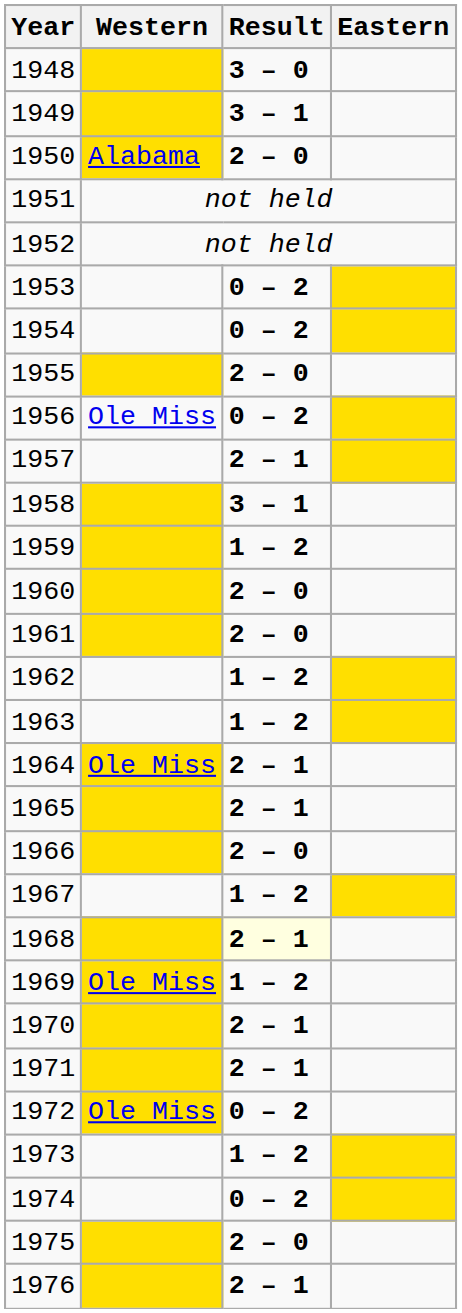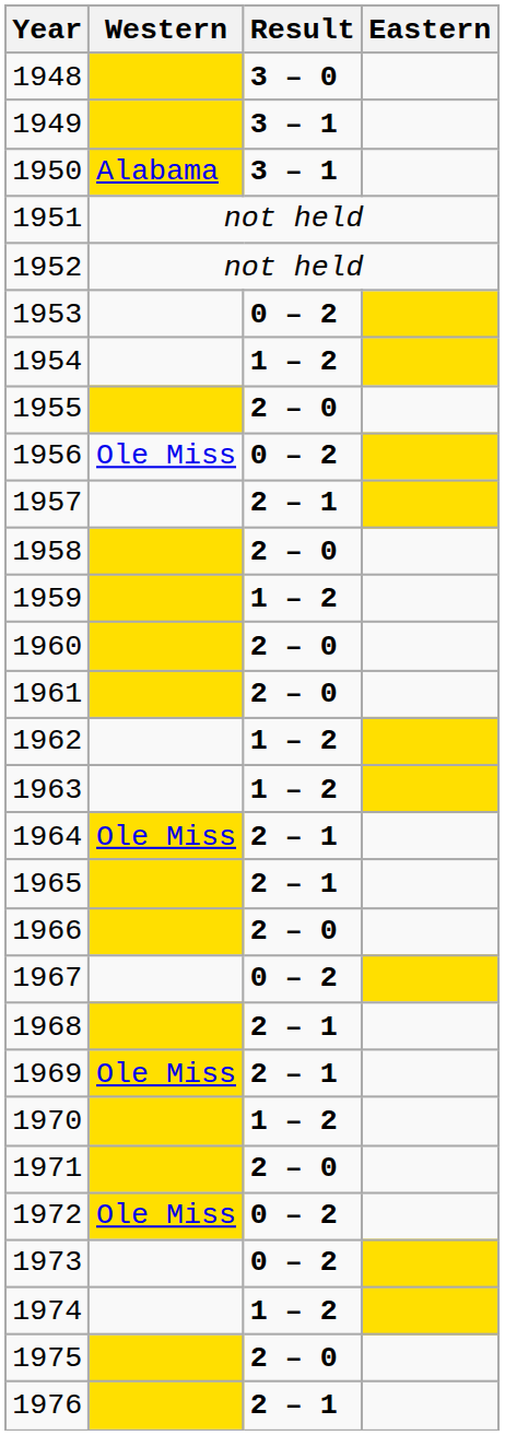1950 | Result: 2 – 0 -> 3 – 1
1954 | Result: 0 – 2 -> 1 – 2
1958 | Result: 3 – 1 -> 2 – 0
1967 | Result: 1 – 2 -> 0 – 2
1968 | Result: lightyellow background -> no background
1969 | Result: 1 – 2 -> 2 – 1
1970 | Result: 2 – 1 -> 1 – 2
1971 | Result: 2 – 1 -> 2 – 0
1973 | Result: 1 – 2 -> 0 – 2
1974 | Result: 0 – 2 -> 1 – 2
